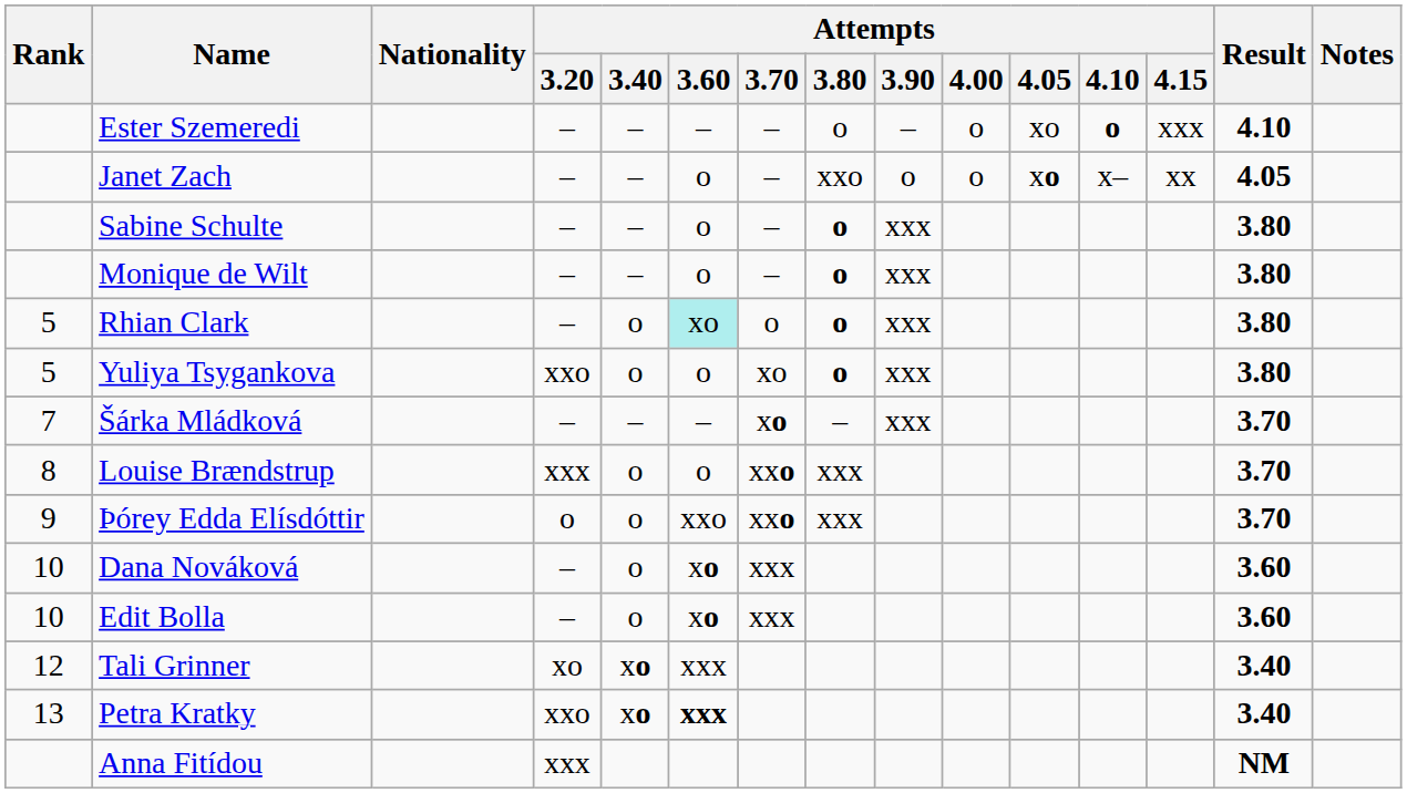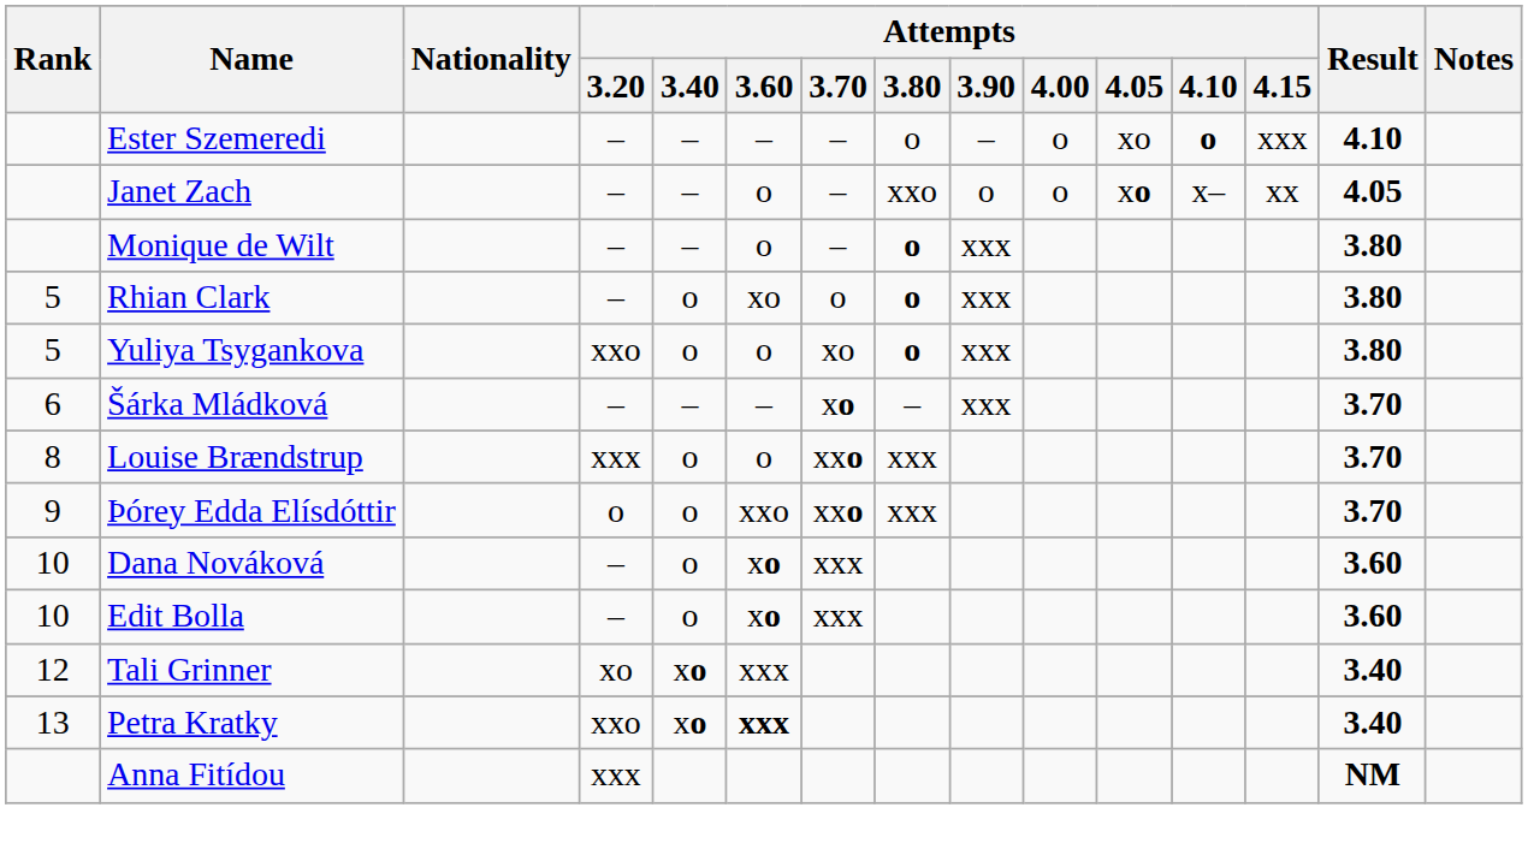- row: Sabine Schulte | – | – | o | – | o | xxx | 3.80
Rhian Clark | Attempts / 3.60: paleturquoise background -> no background
Šárka Mládková | Rank: 7 -> 6
